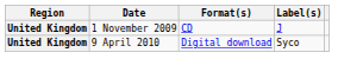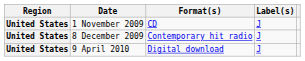1 November 2009 | Region: United Kingdom -> United States
+ row: United States | 8 December 2009 | Contemporary hit radio | J
9 April 2010 | Region: United Kingdom -> United States
9 April 2010 | Label(s): Syco -> J
